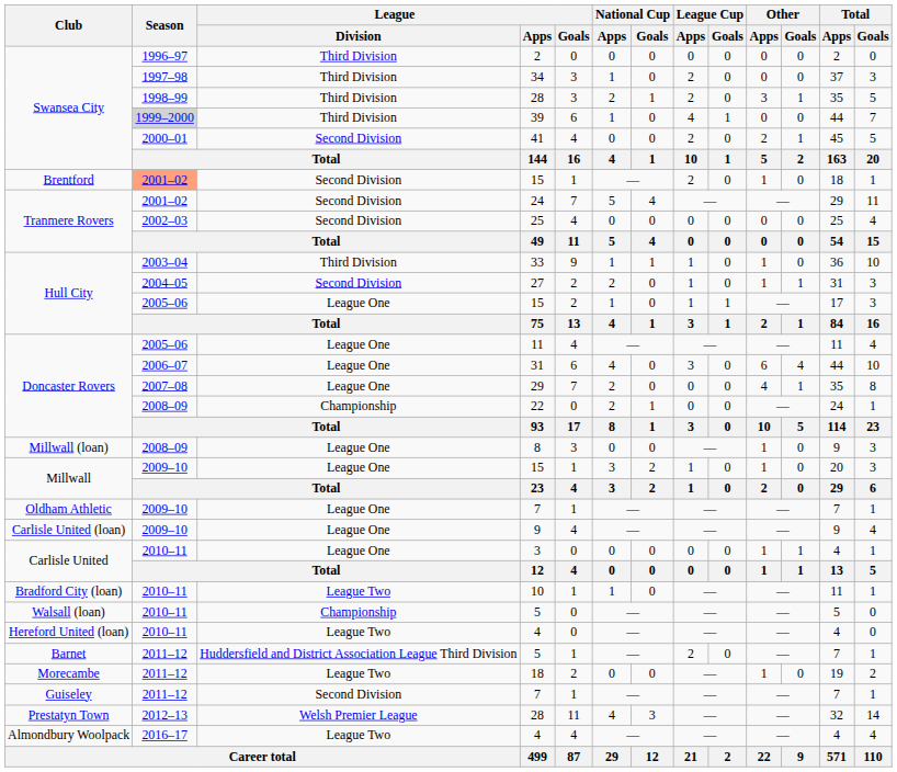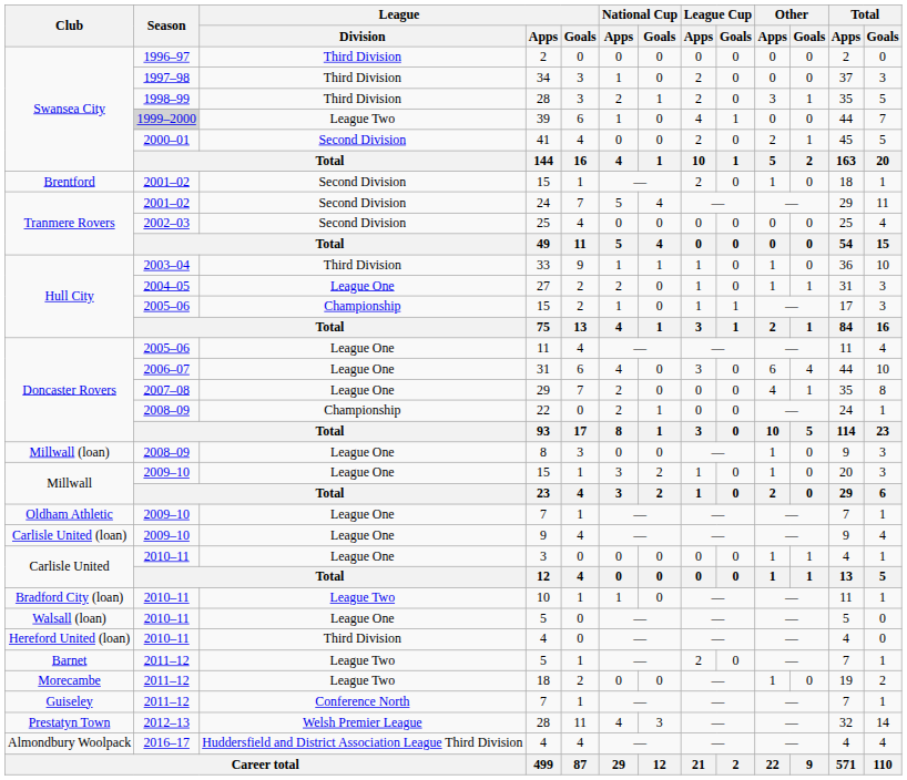39 | League / Division: Third Division -> League Two
Brentford / 15 | Season: lightsalmon background -> no background
27 | League / Division: Second Division -> League One
Hull City / 15 | League / Division: League One -> Championship
Walsall (loan) / 5 | League / Division: Championship -> League One
Hereford United (loan) / 4 | League / Division: League Two -> Third Division
Barnet / 5 | League / Division: Huddersfield and District Association League Third Division -> League Two
Guiseley / 7 | League / Division: Second Division -> Conference North
Almondbury Woolpack / 4 | League / Division: League Two -> Huddersfield and District Association League Third Division
